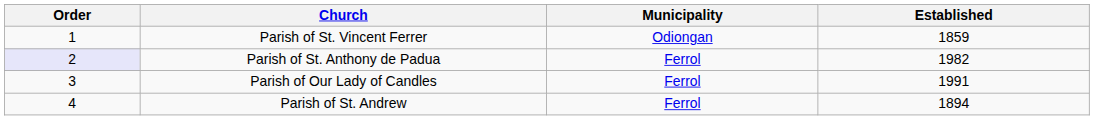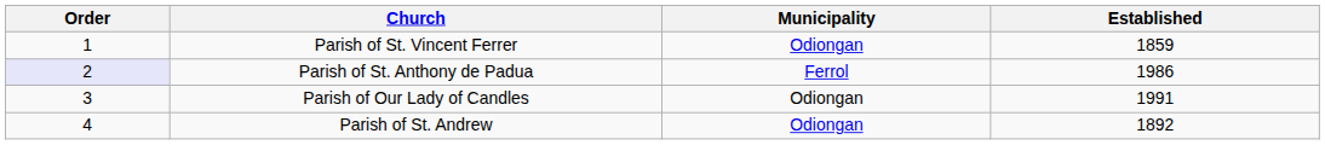Parish of St. Anthony de Padua | Established: 1982 -> 1986
Parish of Our Lady of Candles | Municipality: Ferrol -> Odiongan
Parish of St. Andrew | Municipality: Ferrol -> Odiongan
Parish of St. Andrew | Established: 1894 -> 1892
